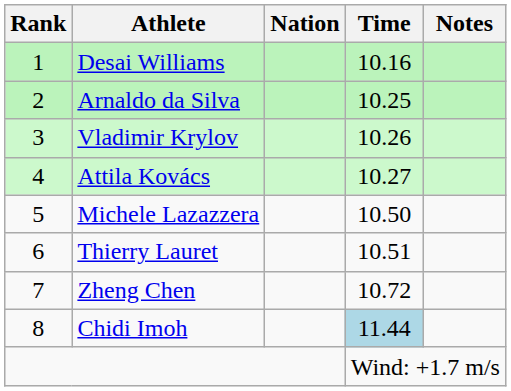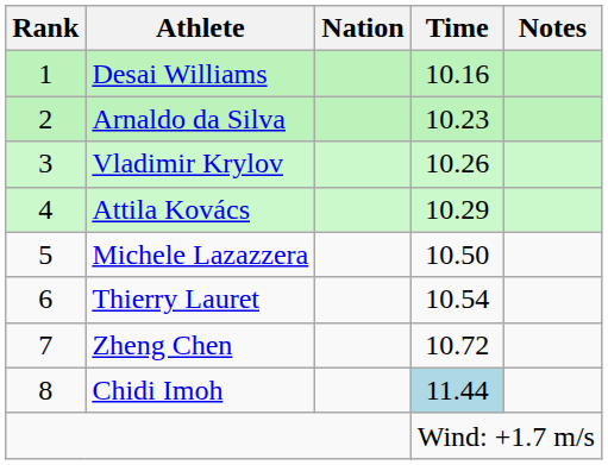Arnaldo da Silva | Time: 10.25 -> 10.23
Attila Kovács | Time: 10.27 -> 10.29
Thierry Lauret | Time: 10.51 -> 10.54
